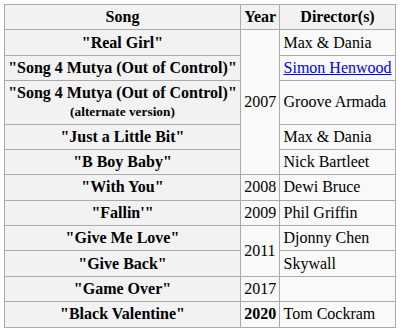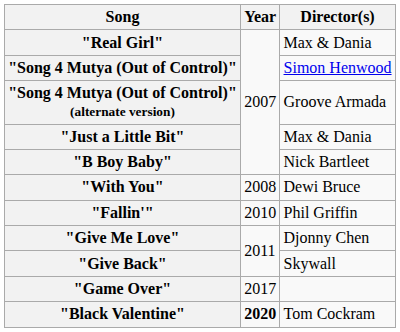"Fallin'" | Year: 2009 -> 2010
